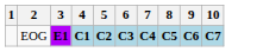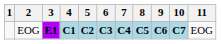+ column: 11 | EOG
